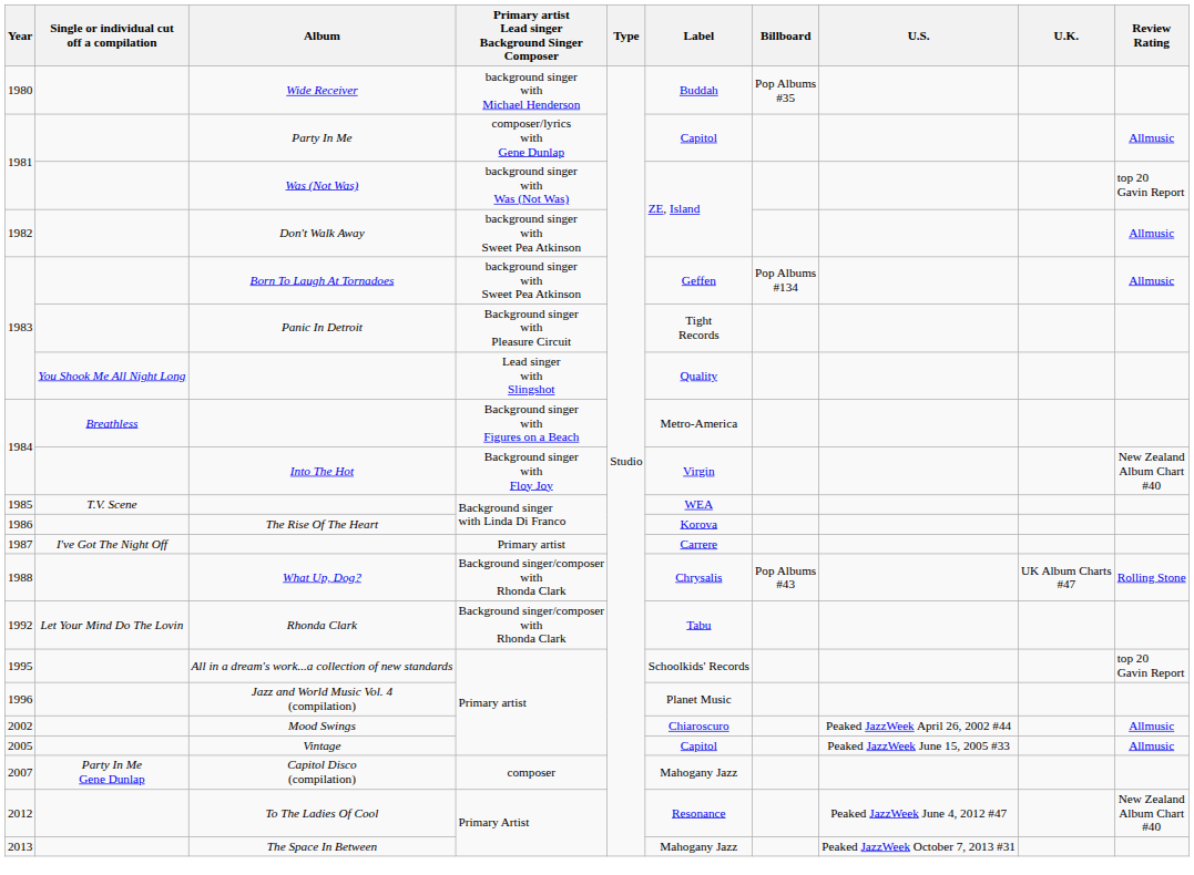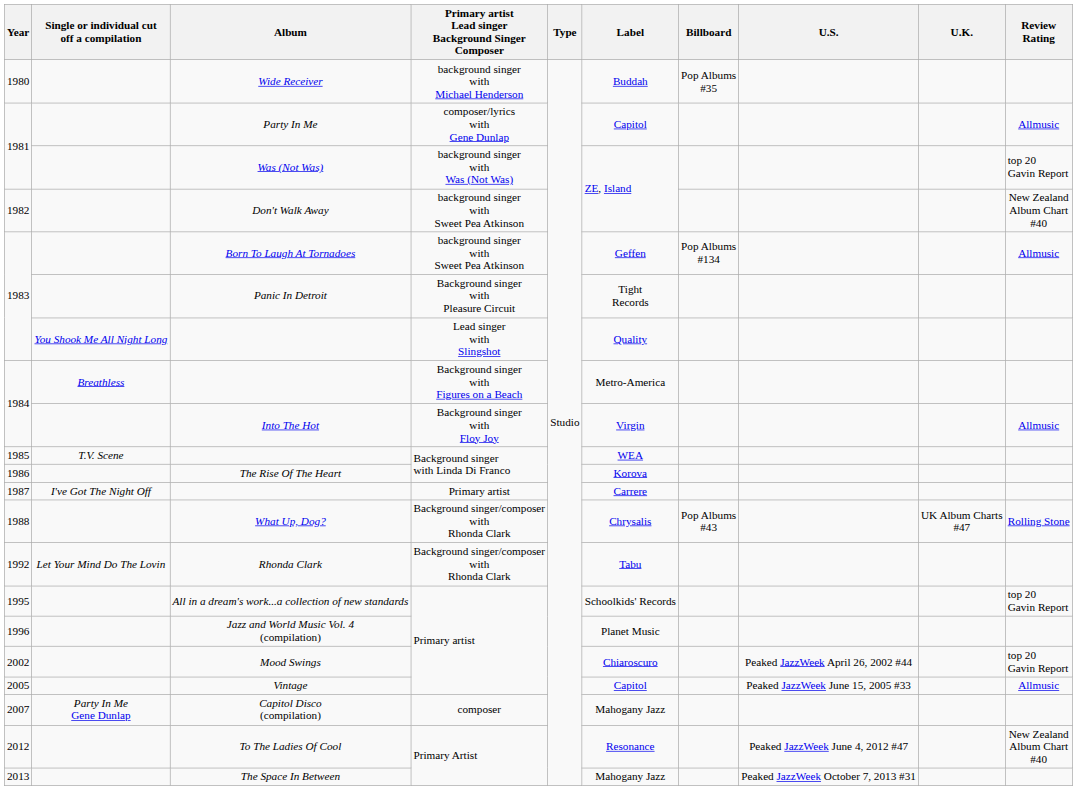Don't Walk Away | Review Rating: Allmusic -> New Zealand Album Chart #40
Into The Hot | Review Rating: New Zealand Album Chart #40 -> Allmusic
Mood Swings | Review Rating: Allmusic -> top 20 Gavin Report
